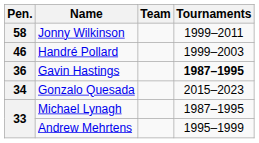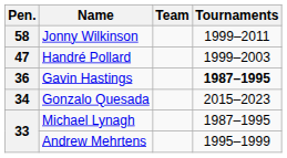Handré Pollard | Pen.: 46 -> 47
